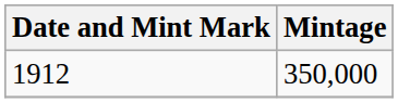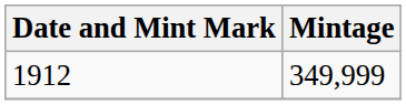1912 | Mintage: 350,000 -> 349,999
